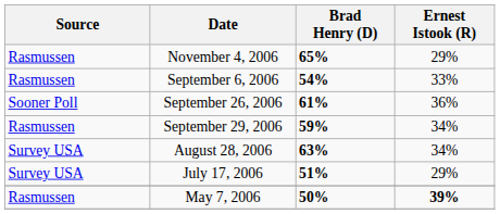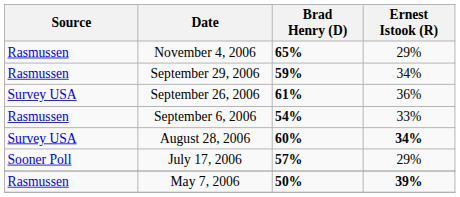rows swapped: September 29, 2006 <-> September 6, 2006
September 26, 2006 | Source: Sooner Poll -> Survey USA
August 28, 2006 | Brad Henry (D): 63% -> 60%
August 28, 2006 | Ernest Istook (R): normal -> bold
July 17, 2006 | Source: Survey USA -> Sooner Poll
July 17, 2006 | Brad Henry (D): 51% -> 57%
